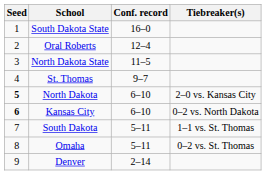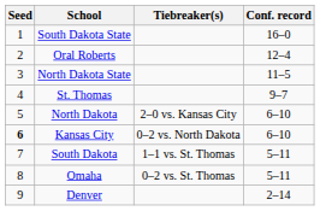columns swapped: Conf. record <-> Tiebreaker(s)
North Dakota | Seed: bold -> normal
